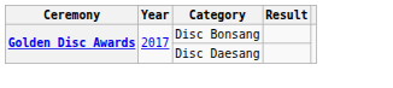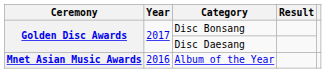+ row: Mnet Asian Music Awards | 2016 | Album of the Year
